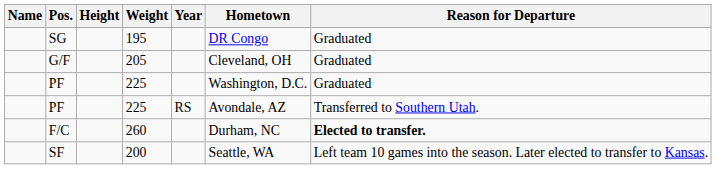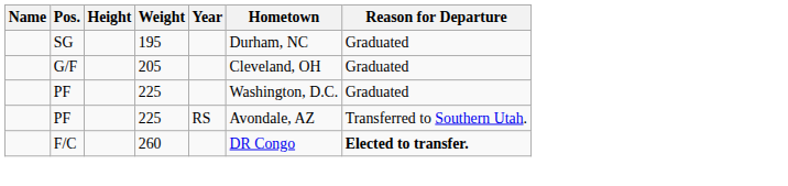SG | Hometown: DR Congo -> Durham, NC
F/C | Hometown: Durham, NC -> DR Congo
- row: SF | 200 | Seattle, WA | Left team 10 games into the season. Later elected to transfer to Kansas.
